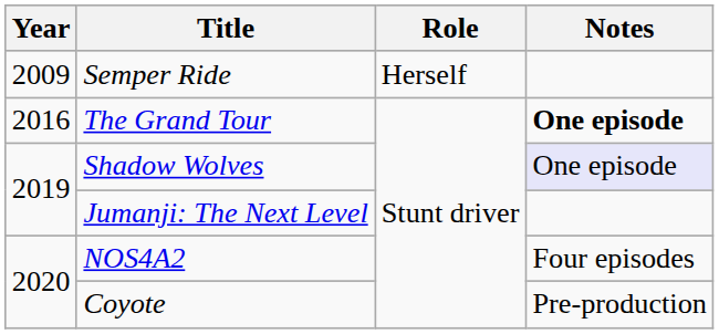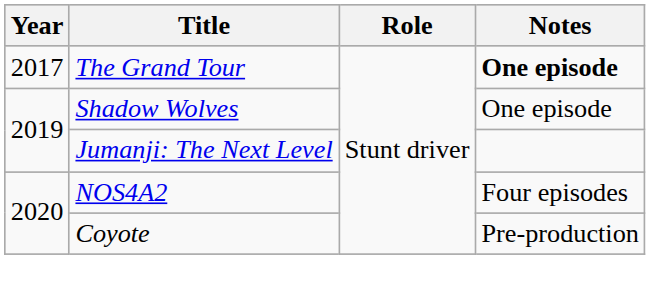- row: 2009 | Semper Ride | Herself
The Grand Tour | Year: 2016 -> 2017
Shadow Wolves | Notes: lavender background -> no background
